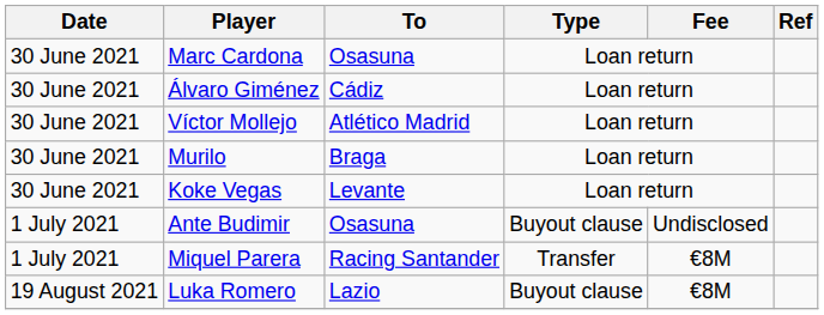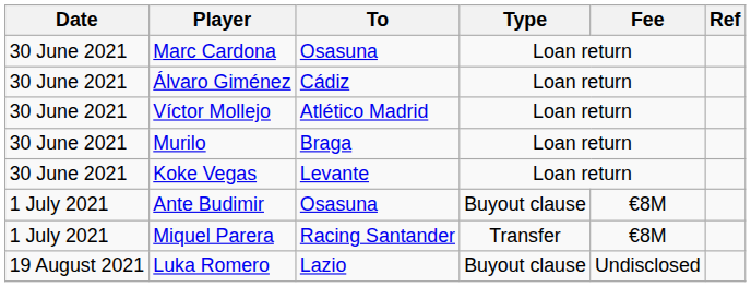Ante Budimir | Fee: Undisclosed -> €8M
Luka Romero | Fee: €8M -> Undisclosed
